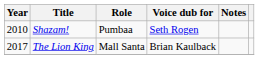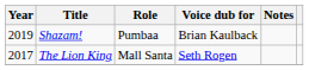Shazam! | Year: 2010 -> 2019
Shazam! | Voice dub for: Seth Rogen -> Brian Kaulback
The Lion King | Voice dub for: Brian Kaulback -> Seth Rogen
